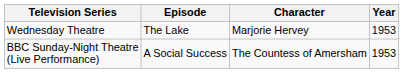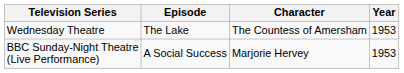Wednesday Theatre | Character: Marjorie Hervey -> The Countess of Amersham
BBC Sunday-Night Theatre (Live Performance) | Character: The Countess of Amersham -> Marjorie Hervey
